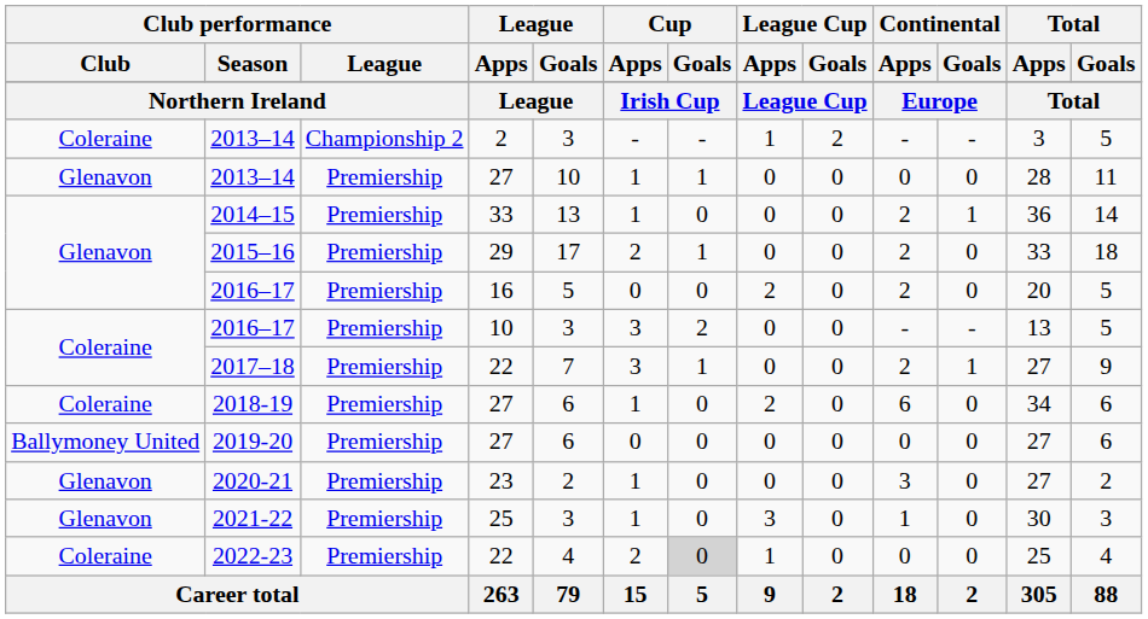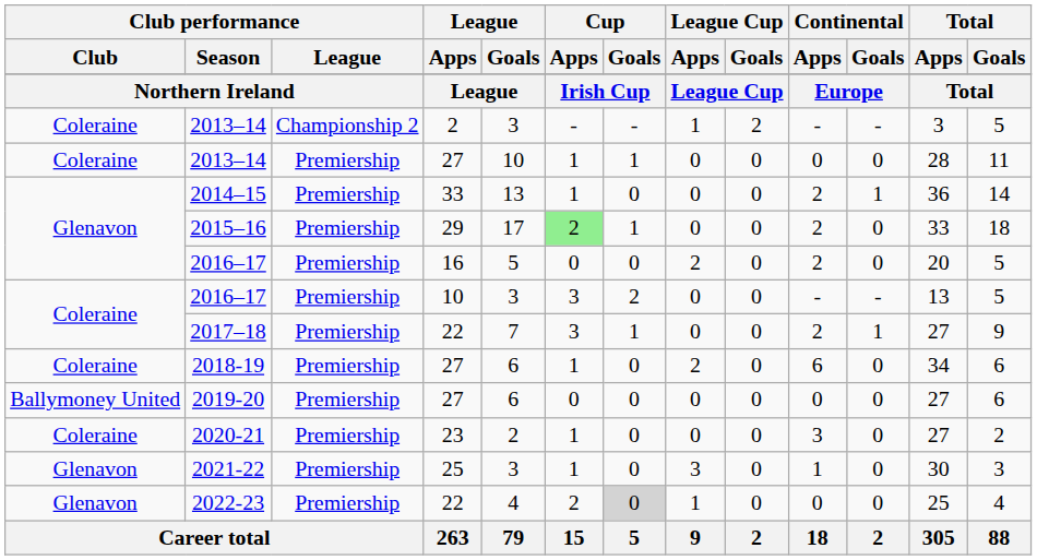2013–14 / 27 | Club performance / Club: Glenavon -> Coleraine
2015–16 | Cup / Apps: no background -> lightgreen background
2020-21 | Club performance / Club: Glenavon -> Coleraine
2022-23 | Club performance / Club: Coleraine -> Glenavon
